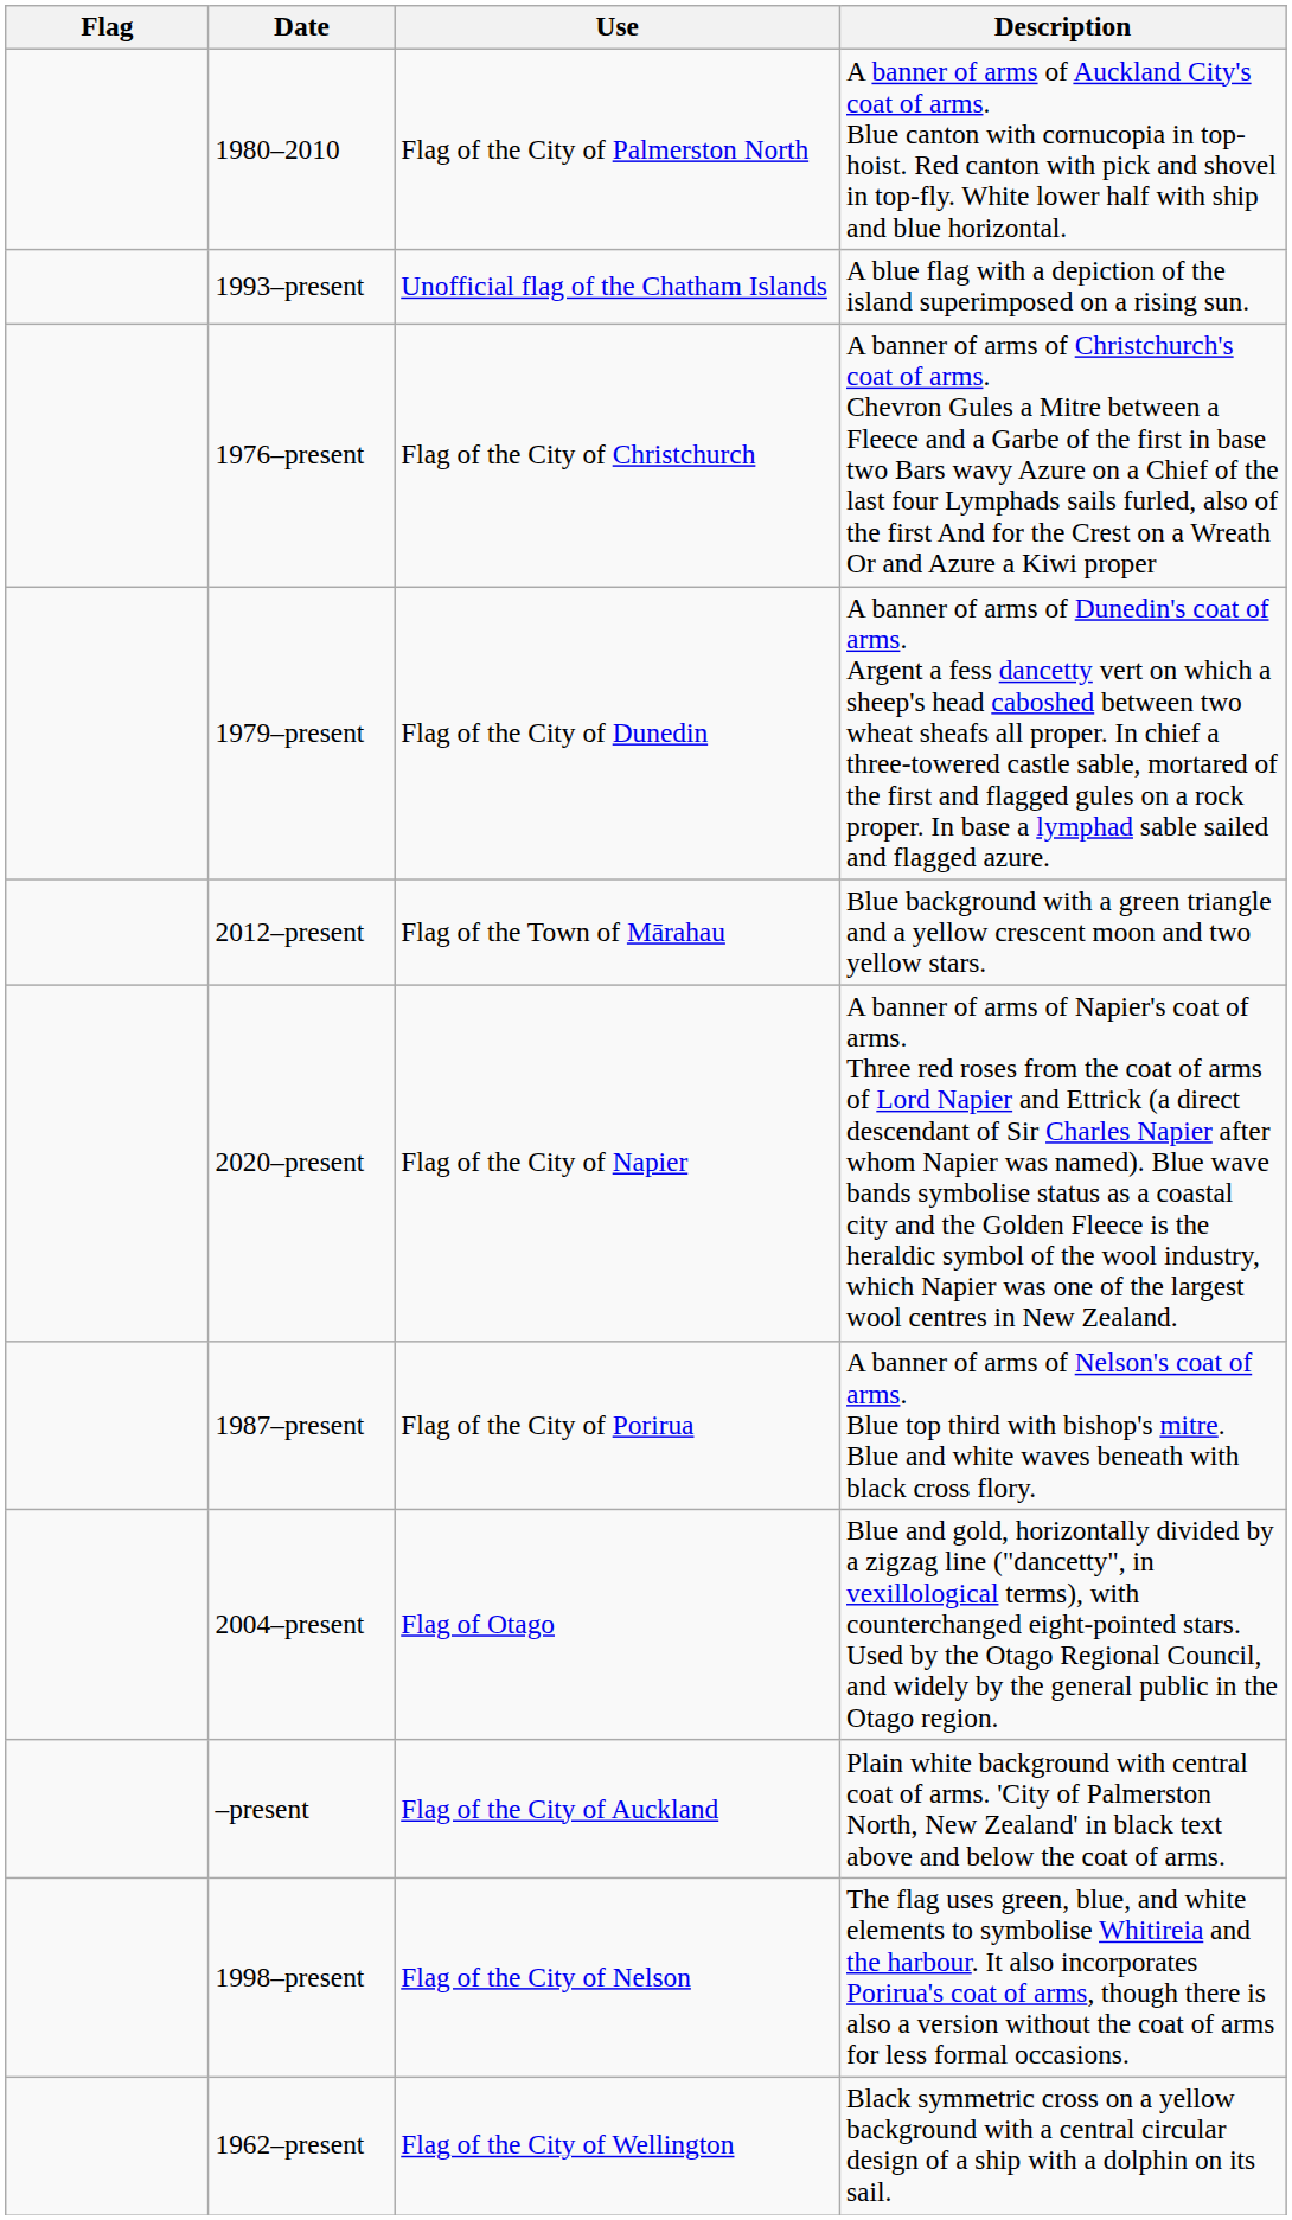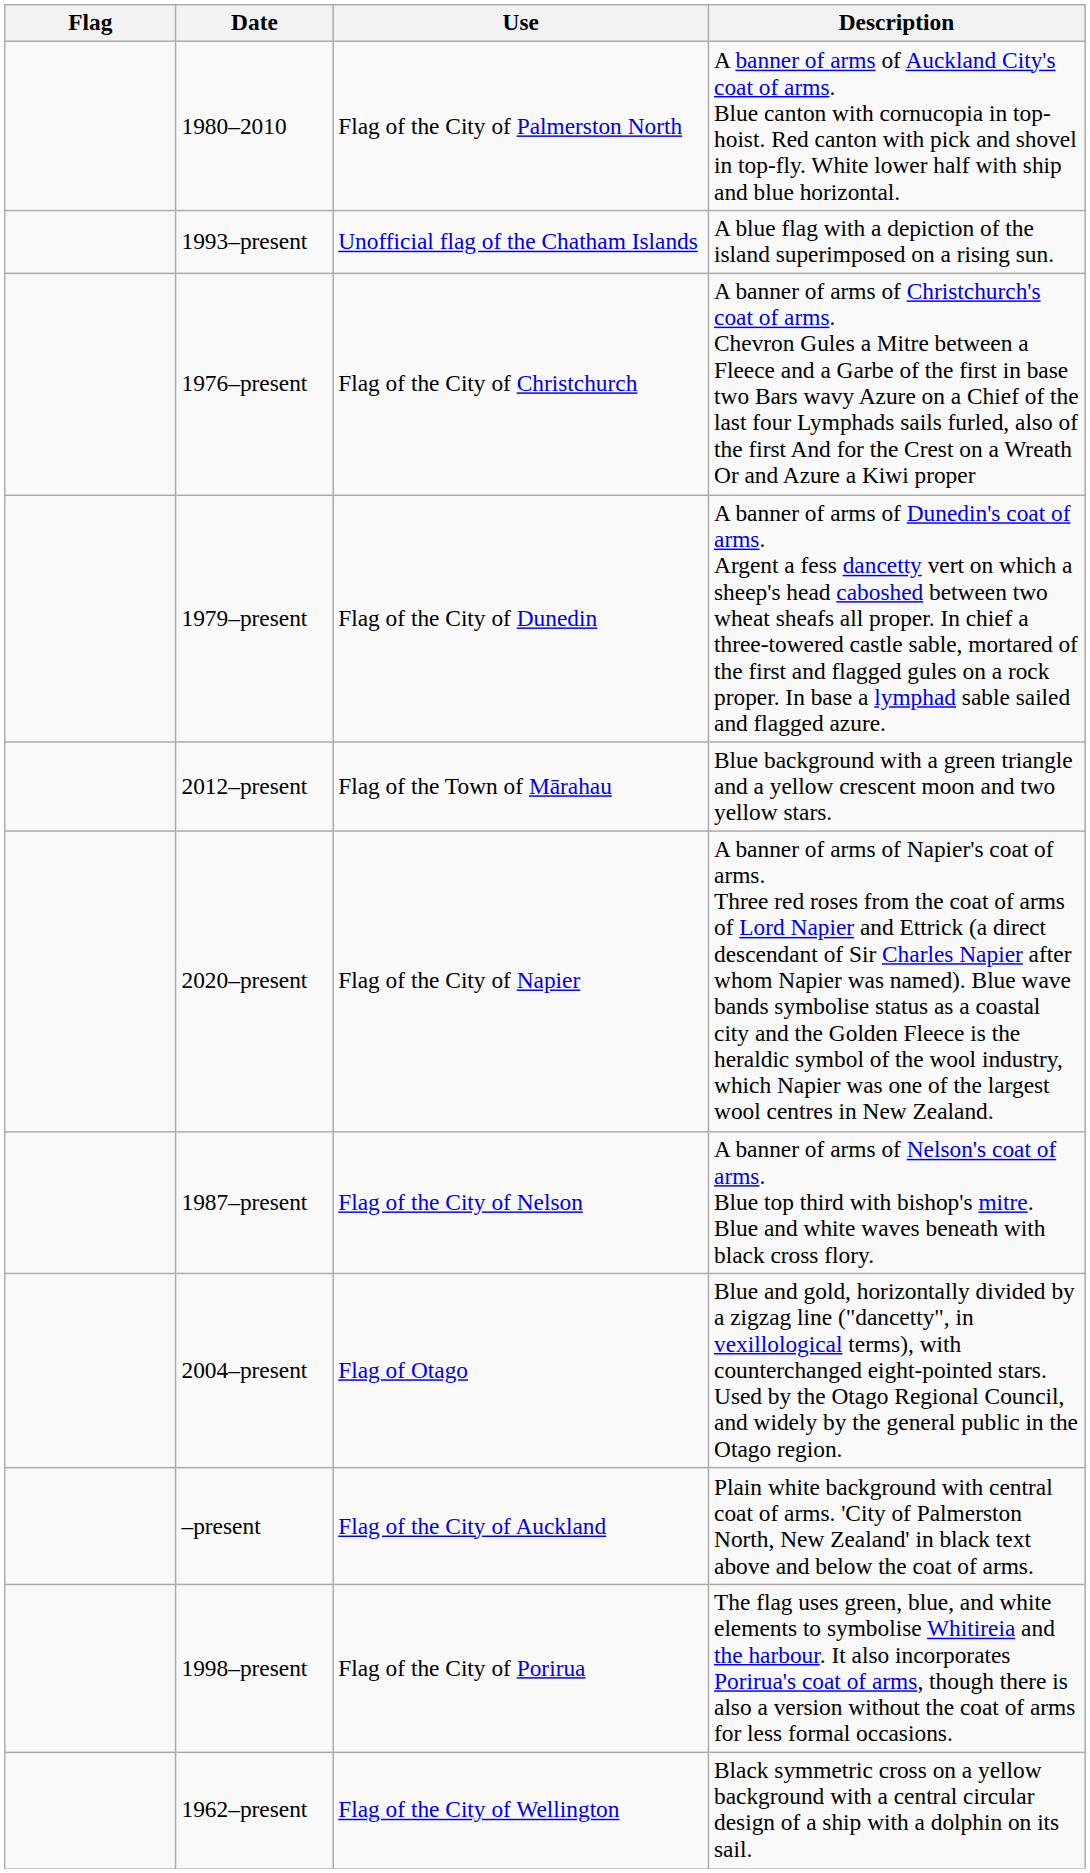1987–present | Use: Flag of the City of Porirua -> Flag of the City of Nelson
1998–present | Use: Flag of the City of Nelson -> Flag of the City of Porirua
